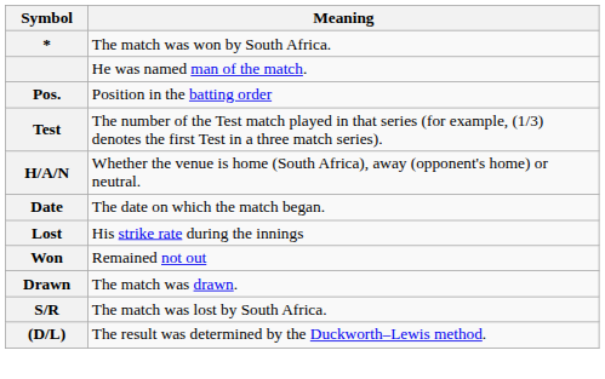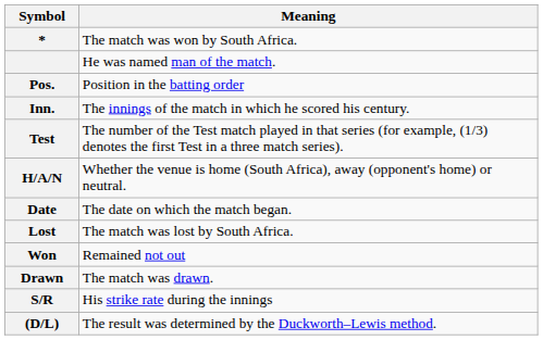+ row: Inn. | The innings of the match in which he scored his century.
Lost | Meaning: His strike rate during the innings -> The match was lost by South Africa.
S/R | Meaning: The match was lost by South Africa. -> His strike rate during the innings
